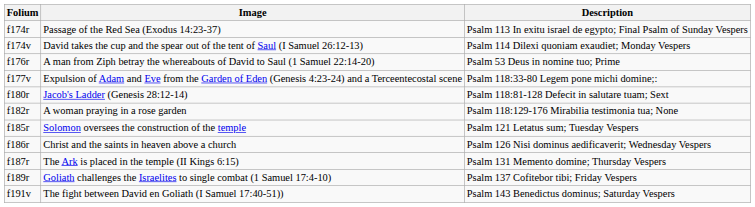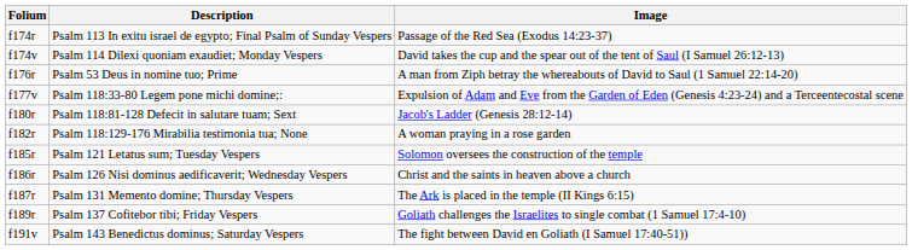columns swapped: Image <-> Description
